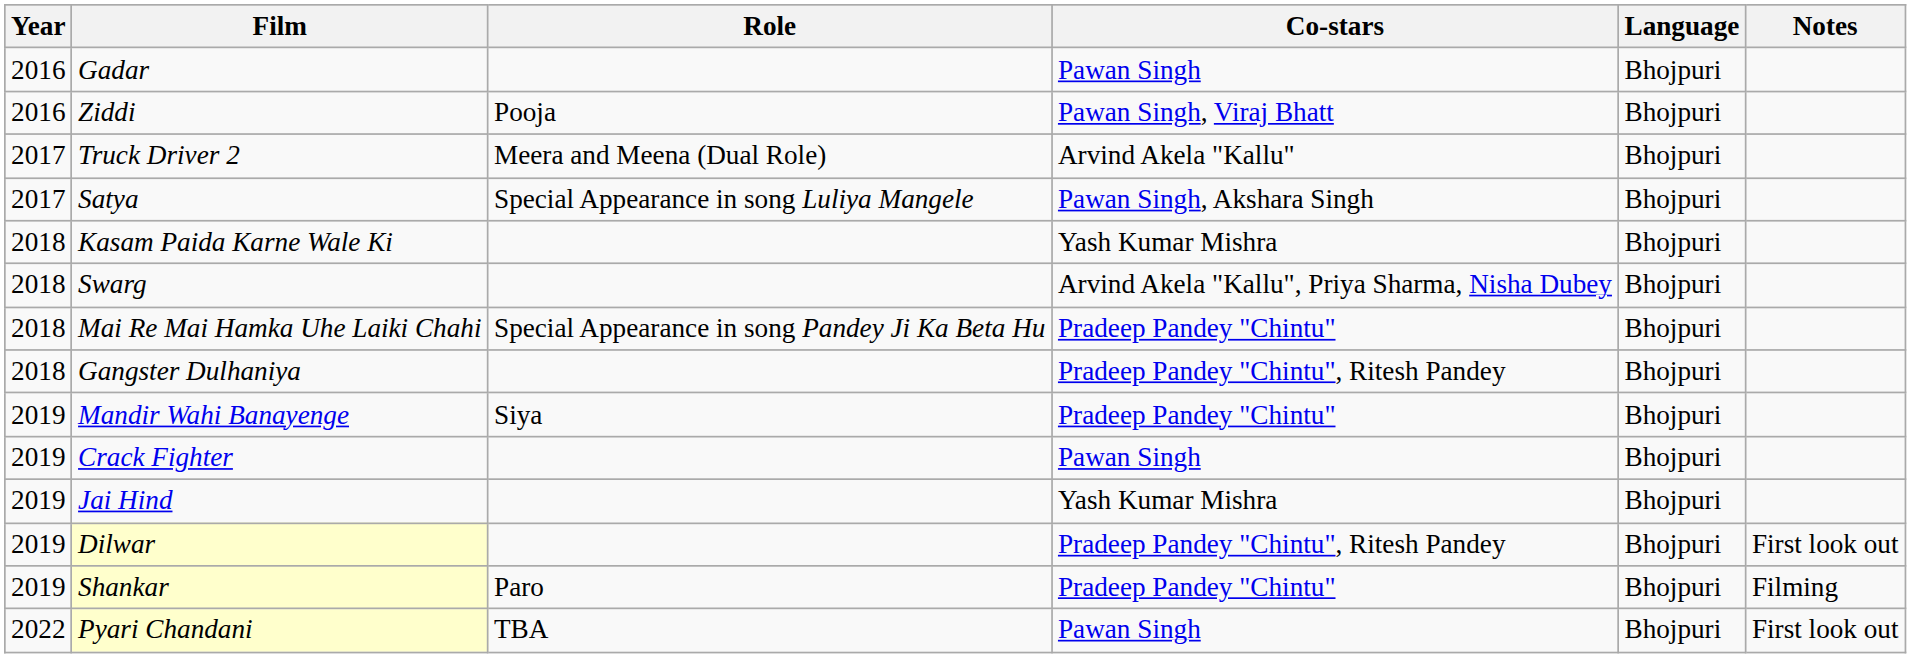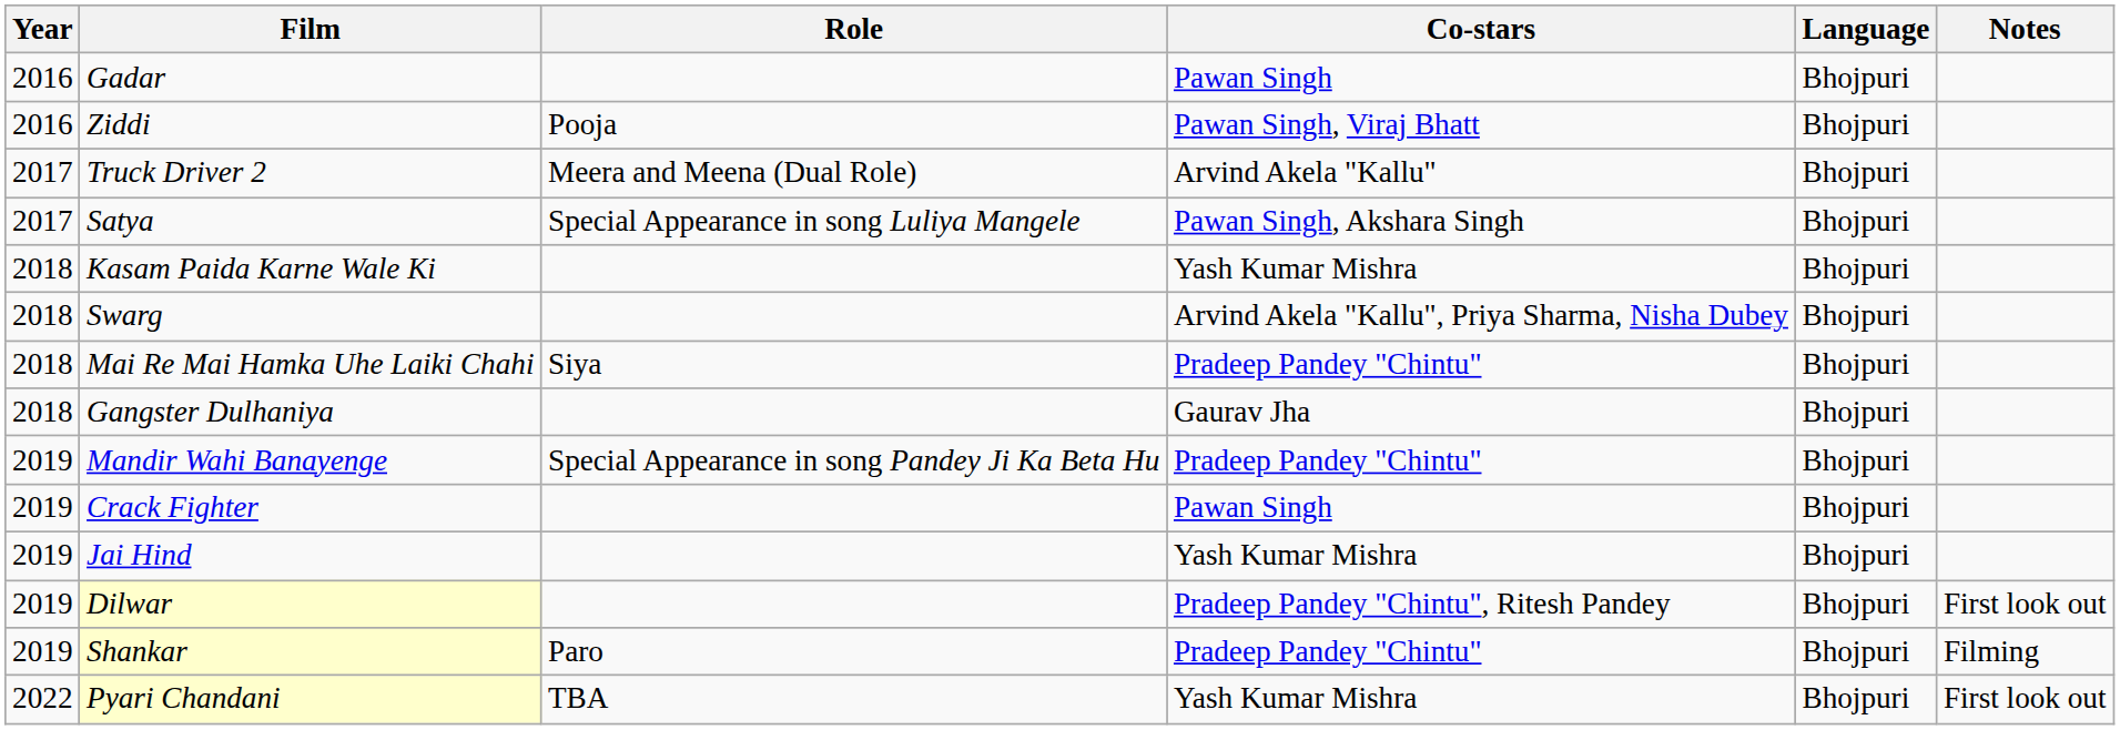Mai Re Mai Hamka Uhe Laiki Chahi | Role: Special Appearance in song Pandey Ji Ka Beta Hu -> Siya
Gangster Dulhaniya | Co-stars: Pradeep Pandey "Chintu", Ritesh Pandey -> Gaurav Jha
Mandir Wahi Banayenge | Role: Siya -> Special Appearance in song Pandey Ji Ka Beta Hu
Pyari Chandani | Co-stars: Pawan Singh -> Yash Kumar Mishra
